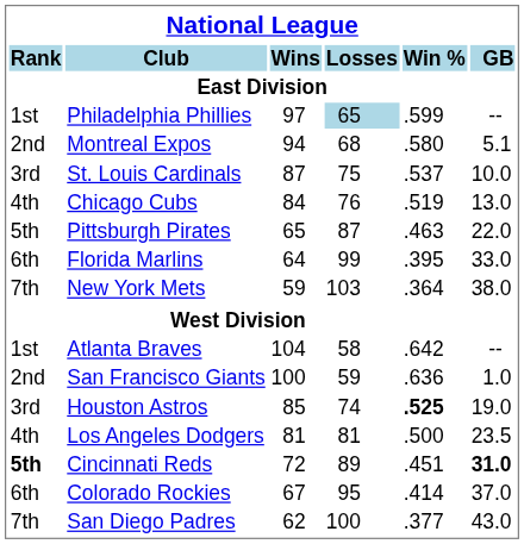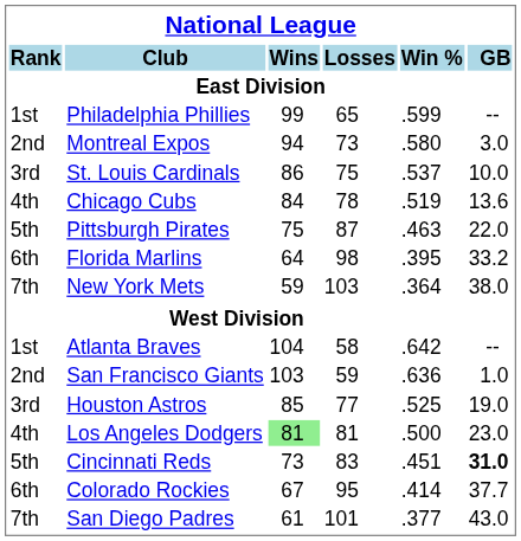Philadelphia Phillies | Wins: 97 -> 99
Philadelphia Phillies | Losses: lightblue background -> no background
Montreal Expos | Losses: 68 -> 73
Montreal Expos | GB: 5.1 -> 3.0
St. Louis Cardinals | Wins: 87 -> 86
Chicago Cubs | Losses: 76 -> 78
Chicago Cubs | GB: 13.0 -> 13.6
Pittsburgh Pirates | Wins: 65 -> 75
Florida Marlins | Losses: 99 -> 98
Florida Marlins | GB: 33.0 -> 33.2
San Francisco Giants | Wins: 100 -> 103
Houston Astros | Losses: 74 -> 77
Houston Astros | Win %: bold -> normal
Los Angeles Dodgers | Wins: no background -> lightgreen background
Los Angeles Dodgers | GB: 23.5 -> 23.0
Cincinnati Reds | Rank: bold -> normal
Cincinnati Reds | Wins: 72 -> 73
Cincinnati Reds | Losses: 89 -> 83
Colorado Rockies | GB: 37.0 -> 37.7
San Diego Padres | Wins: 62 -> 61
San Diego Padres | Losses: 100 -> 101
